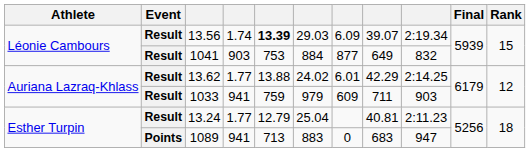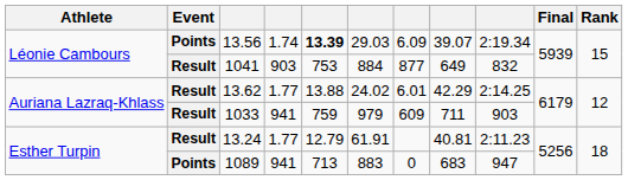13.56 | Event: Result -> Points
13.24 | column 6: 25.04 -> 61.91
